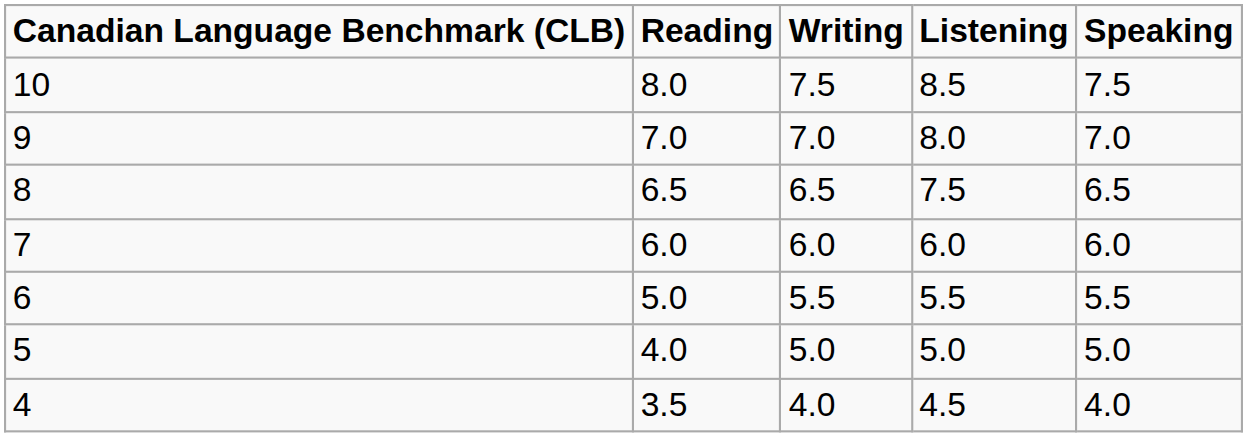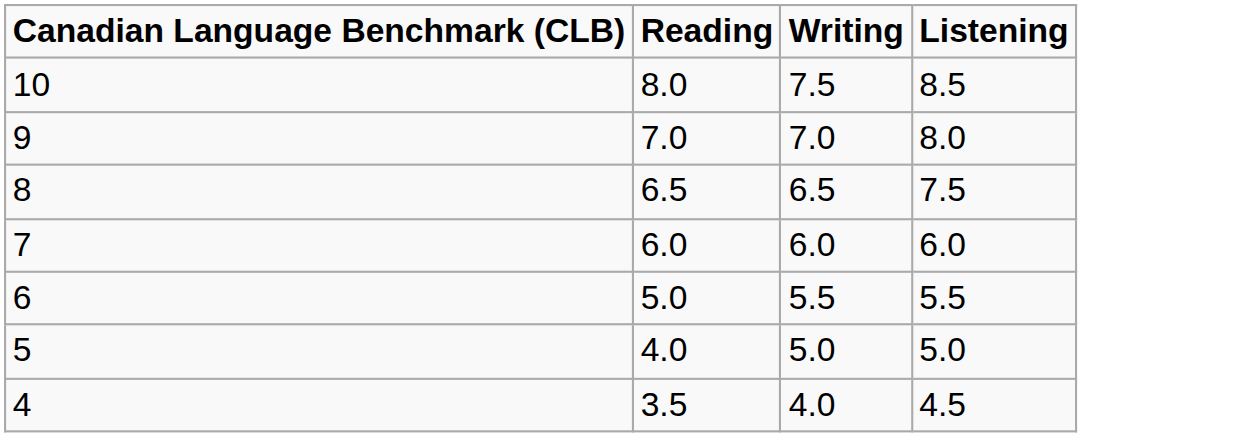- column: Speaking | 7.5 | 7.0 | 6.5 | 6.0 | 5.5 | 5.0 | 4.0
